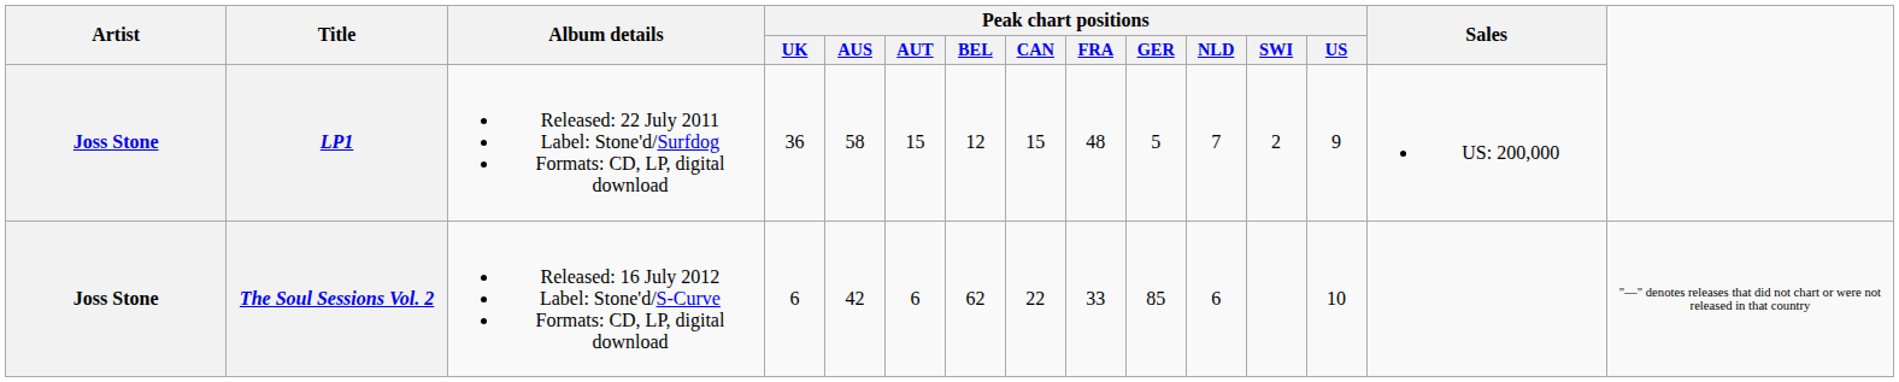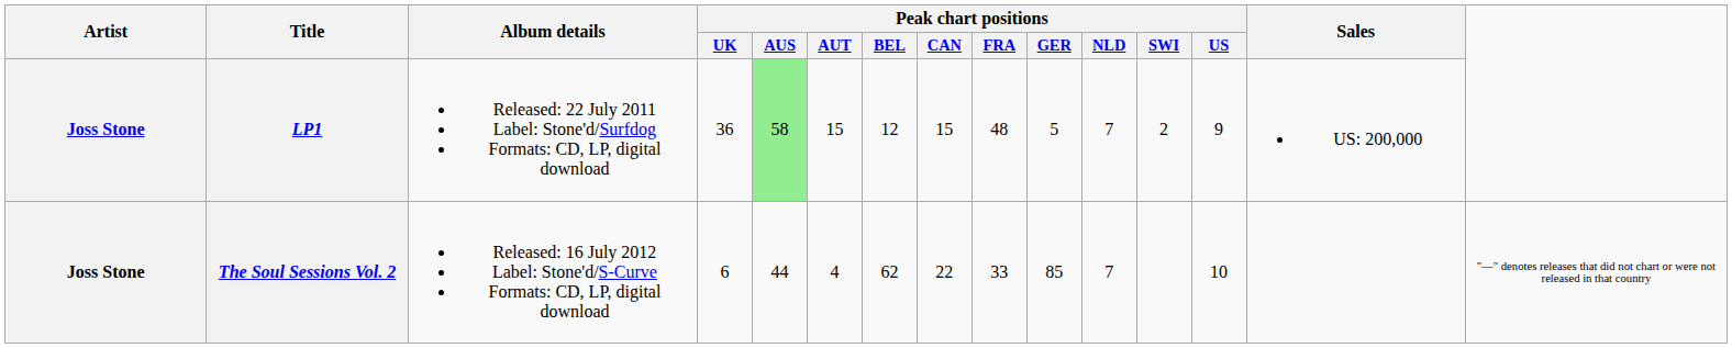LP1 | Peak chart positions / AUS: no background -> lightgreen background
The Soul Sessions Vol. 2 | Peak chart positions / AUS: 42 -> 44
The Soul Sessions Vol. 2 | Peak chart positions / AUT: 6 -> 4
The Soul Sessions Vol. 2 | Peak chart positions / NLD: 6 -> 7
